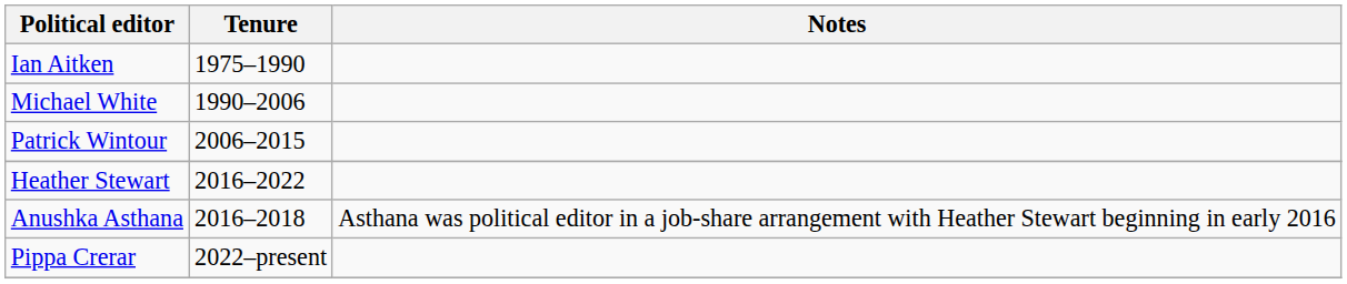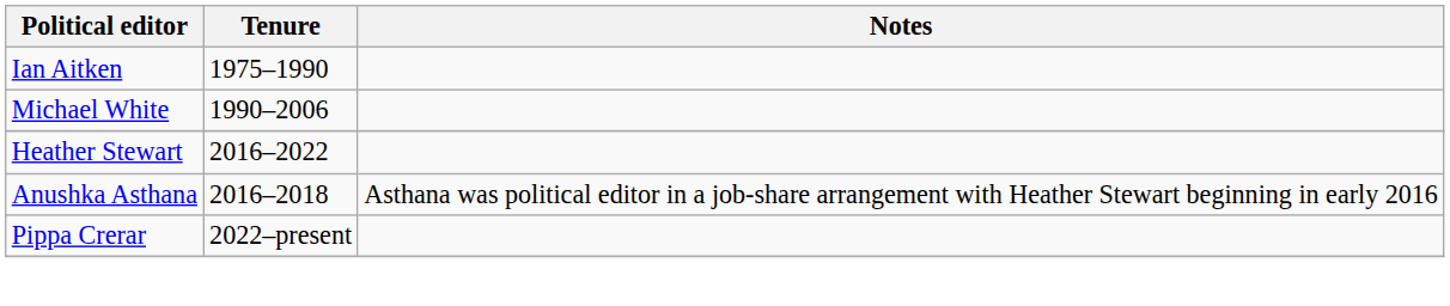- row: Patrick Wintour | 2006–2015
